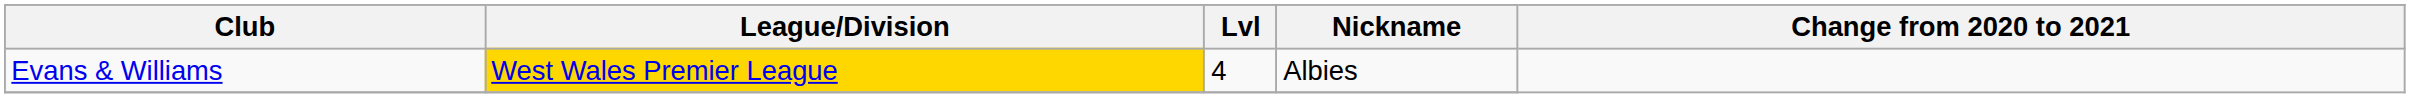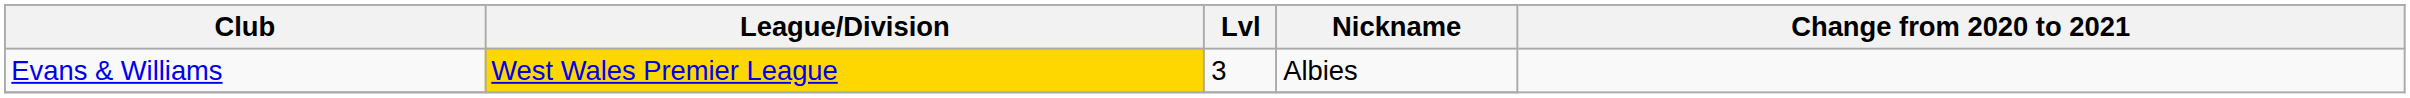Evans & Williams | Lvl: 4 -> 3
